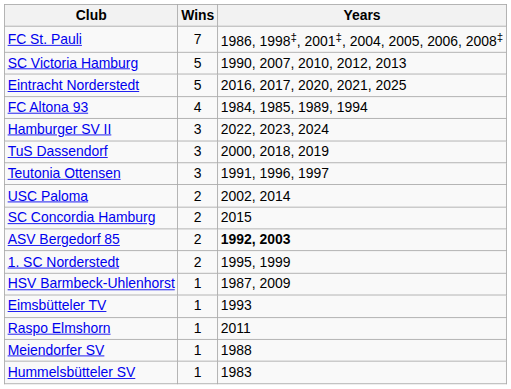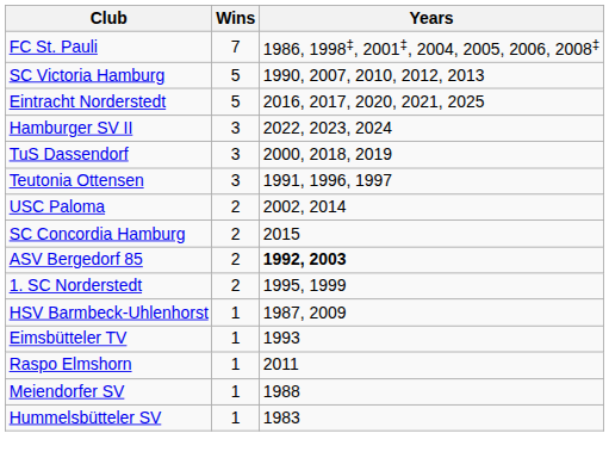- row: FC Altona 93 | 4 | 1984, 1985, 1989, 1994
